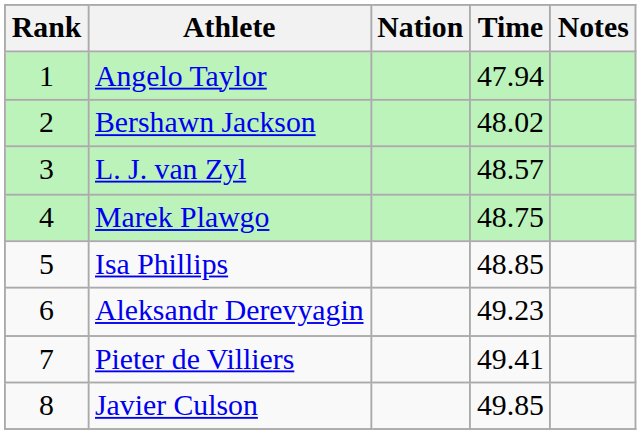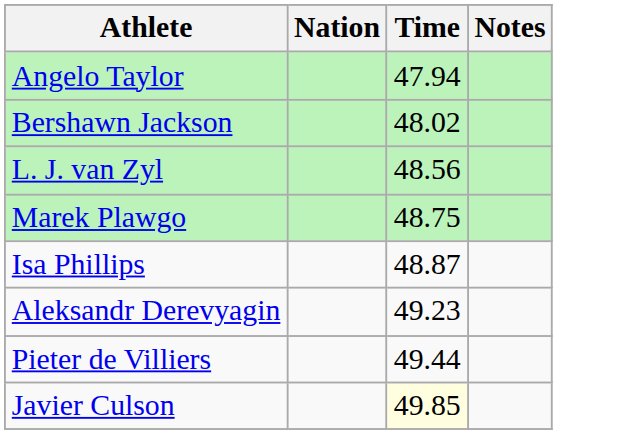- column: Rank | 1 | 2 | 3 | 4 | 5 | 6 | 7 | 8
L. J. van Zyl | Time: 48.57 -> 48.56
Isa Phillips | Time: 48.85 -> 48.87
Pieter de Villiers | Time: 49.41 -> 49.44
Javier Culson | Time: no background -> lightyellow background
